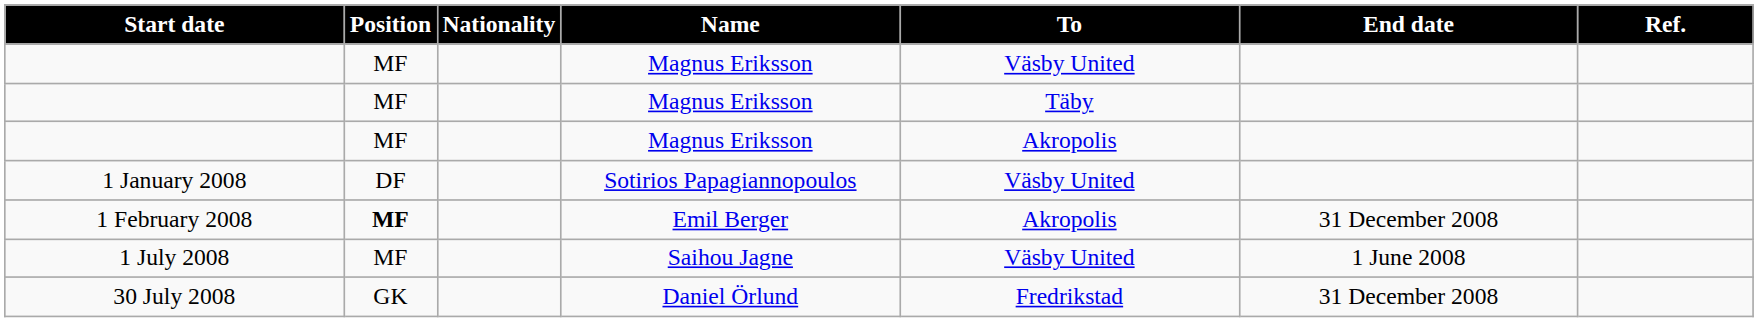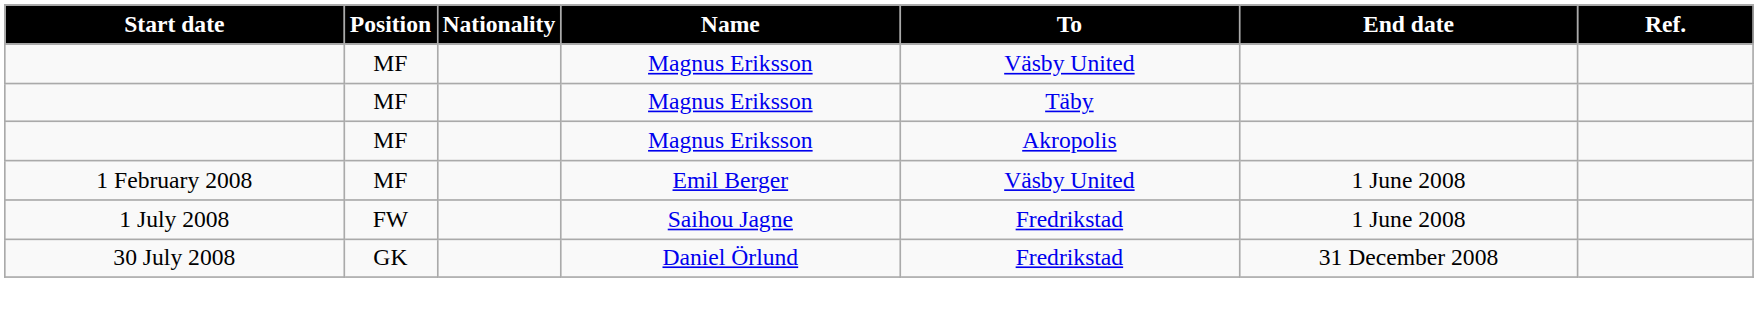- row: 1 January 2008 | DF | Sotirios Papagiannopoulos | Väsby United
1 February 2008 | Position: bold -> normal
1 February 2008 | To: Akropolis -> Väsby United
1 February 2008 | End date: 31 December 2008 -> 1 June 2008
1 July 2008 | Position: MF -> FW
1 July 2008 | To: Väsby United -> Fredrikstad
